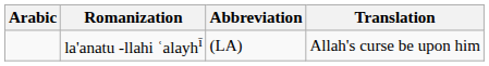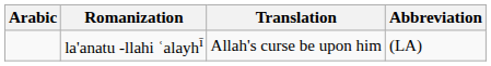columns swapped: Abbreviation <-> Translation
